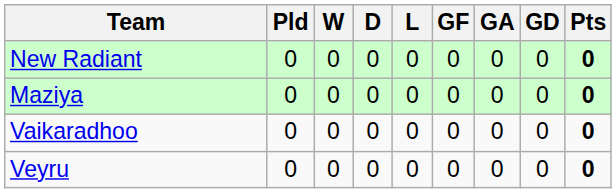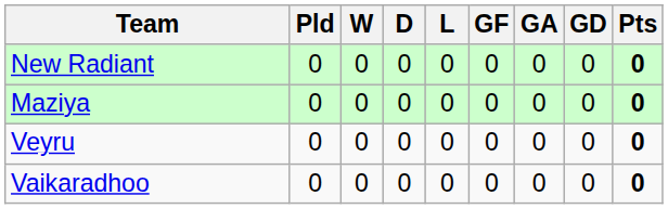rows swapped: Vaikaradhoo <-> Veyru
